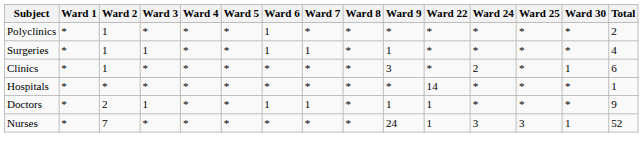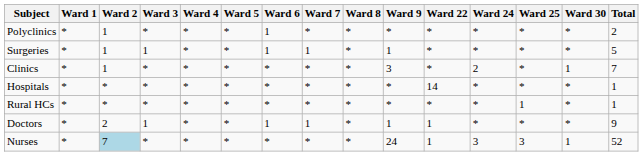Surgeries | Total: 4 -> 5
Clinics | Total: 6 -> 7
+ row: Rural HCs | * | * | * | * | * | * | * | * | * | * | * | 1 | * | 1
Nurses | Ward 2: no background -> lightblue background
